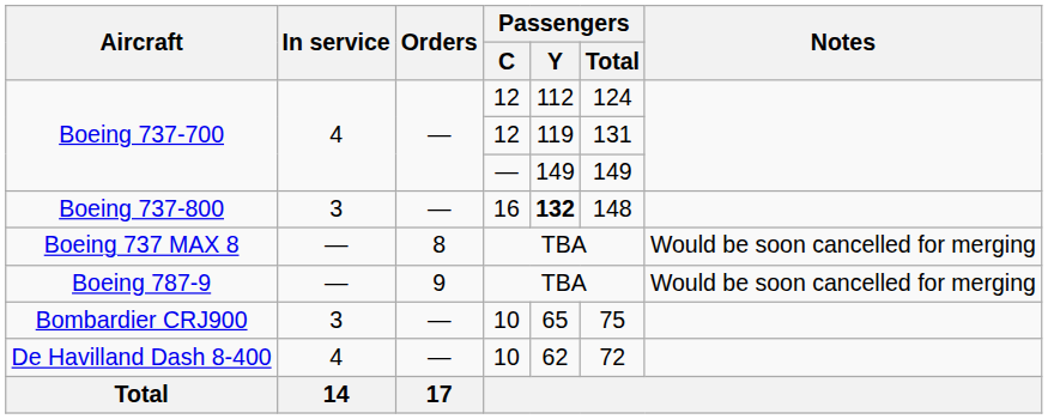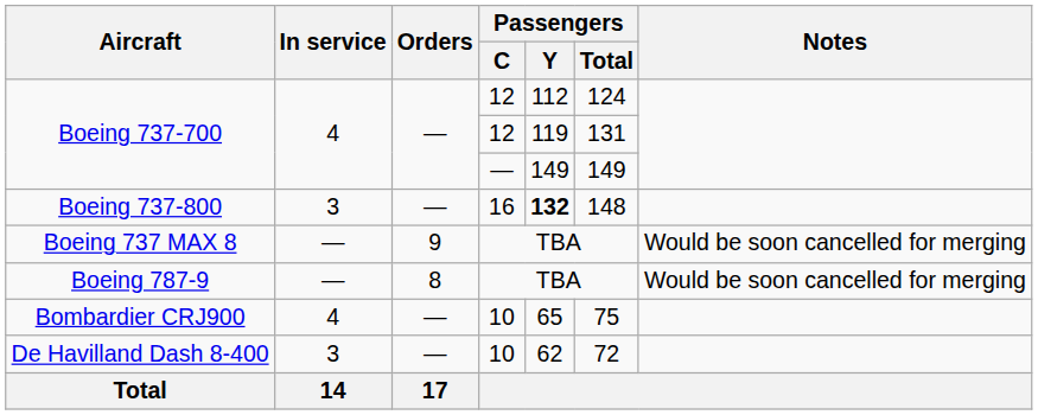Boeing 737 MAX 8 | Orders: 8 -> 9
Boeing 787-9 | Orders: 9 -> 8
Bombardier CRJ900 | In service: 3 -> 4
De Havilland Dash 8-400 | In service: 4 -> 3
